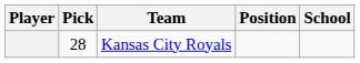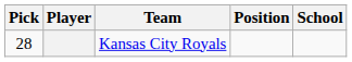columns swapped: Pick <-> Player
